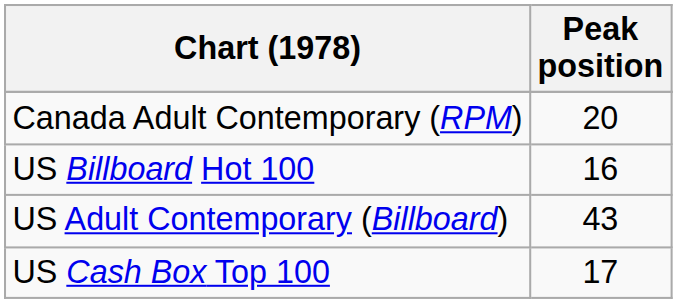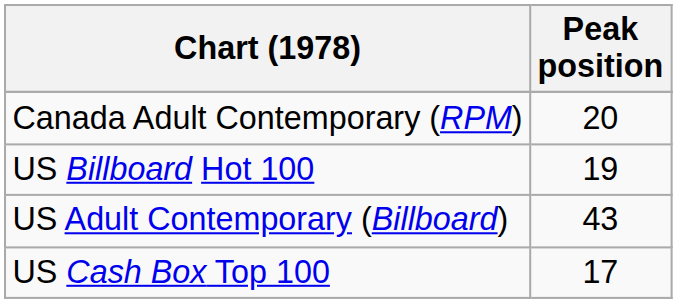US Billboard Hot 100 | Peak position: 16 -> 19
